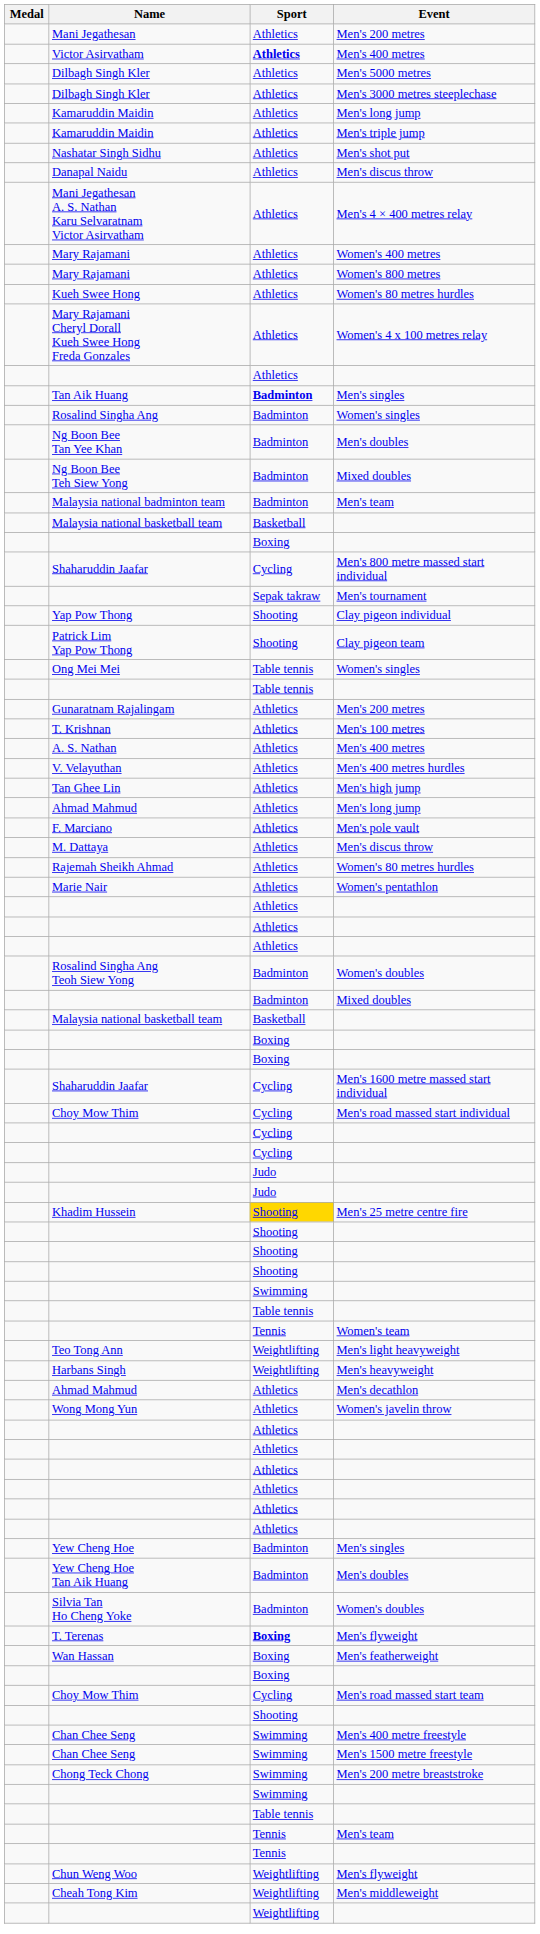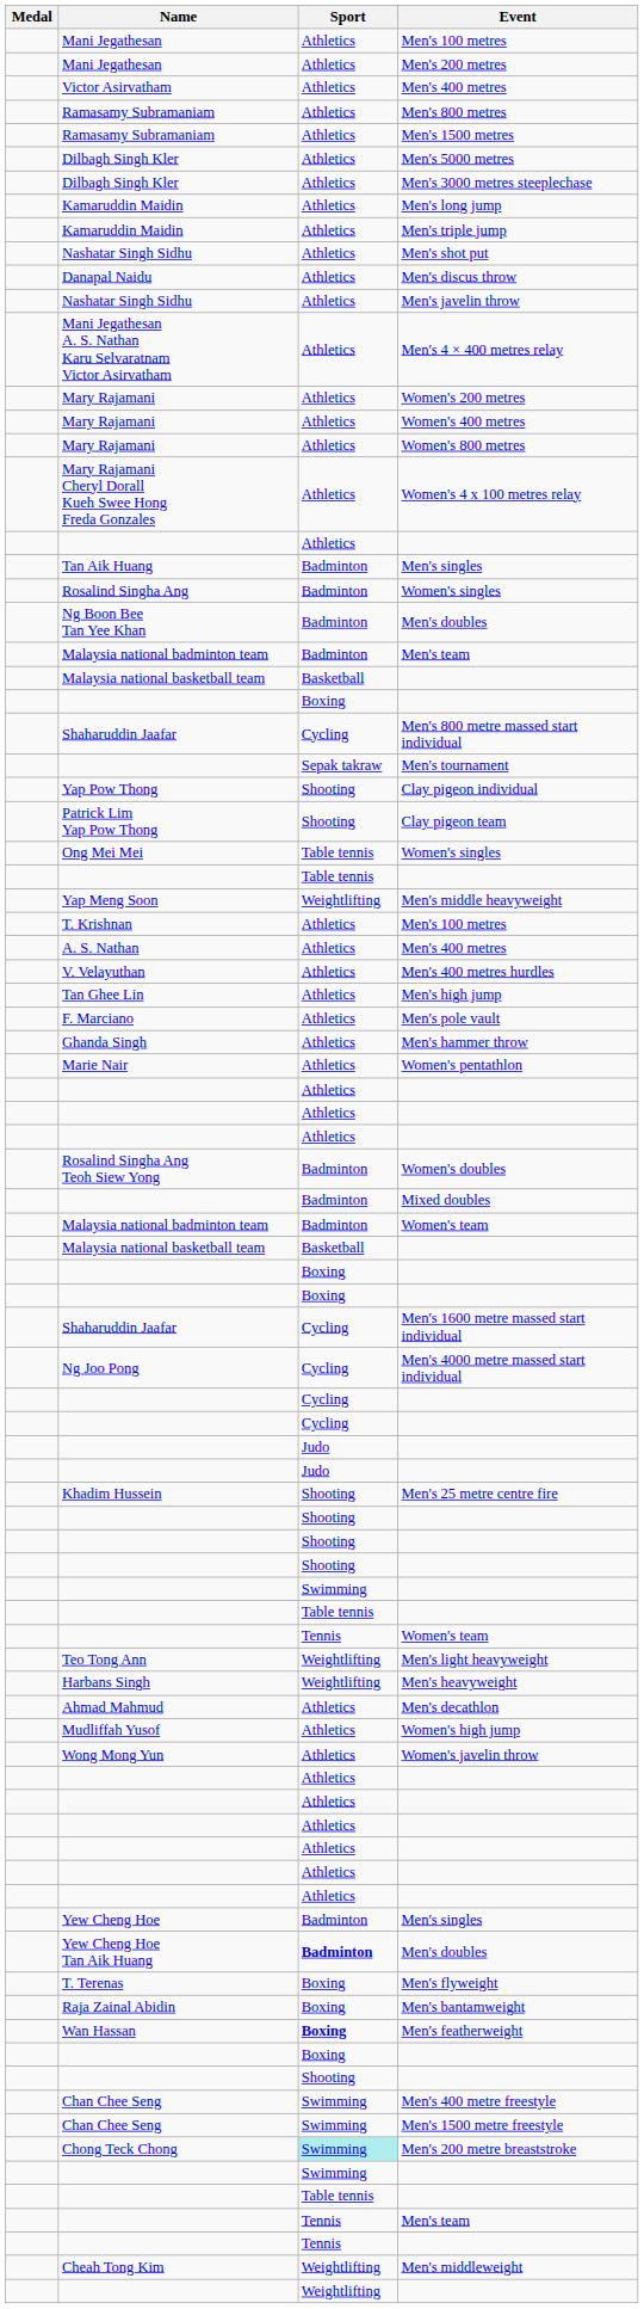+ row: Mani Jegathesan | Athletics | Men's 100 metres
Victor Asirvatham / Men's 400 metres | Sport: bold -> normal
+ row: Ramasamy Subramaniam | Athletics | Men's 800 metres
+ row: Ramasamy Subramaniam | Athletics | Men's 1500 metres
+ row: Nashatar Singh Sidhu | Athletics | Men's javelin throw
+ row: Mary Rajamani | Athletics | Women's 200 metres
- row: Kueh Swee Hong | Athletics | Women's 80 metres hurdles
Tan Aik Huang / Men's singles | Sport: bold -> normal
- row: Ng Boon Bee Teh Siew Yong | Badminton | Mixed doubles
+ row: Yap Meng Soon | Weightlifting | Men's middle heavyweight
- row: Gunaratnam Rajalingam | Athletics | Men's 200 metres
- row: Ahmad Mahmud | Athletics | Men's long jump
+ row: Ghanda Singh | Athletics | Men's hammer throw
- row: M. Dattaya | Athletics | Men's discus throw
- row: Rajemah Sheikh Ahmad | Athletics | Women's 80 metres hurdles
+ row: Malaysia national badminton team | Badminton | Women's team
+ row: Ng Joo Pong | Cycling | Men's 4000 metre massed start individual
- row: Choy Mow Thim | Cycling | Men's road massed start individual
Men's 25 metre centre fire | Sport: gold background -> no background
+ row: Mudliffah Yusof | Athletics | Women's high jump
Yew Cheng Hoe Tan Aik Huang / Men's doubles | Sport: normal -> bold
- row: Silvia Tan Ho Cheng Yoke | Badminton | Women's doubles
T. Terenas / Men's flyweight | Sport: bold -> normal
+ row: Raja Zainal Abidin | Boxing | Men's bantamweight
Men's featherweight | Sport: normal -> bold
- row: Choy Mow Thim | Cycling | Men's road massed start team
Men's 200 metre breaststroke | Sport: no background -> paleturquoise background
- row: Chun Weng Woo | Weightlifting | Men's flyweight
